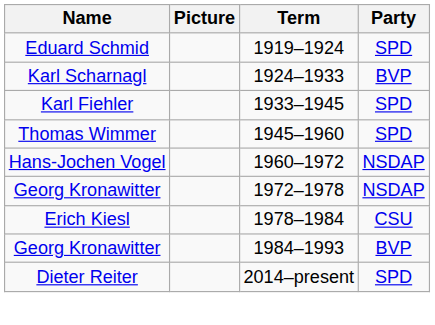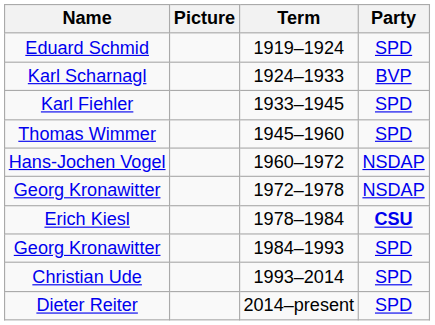Erich Kiesl | Party: normal -> bold
Georg Kronawitter / 1984–1993 | Party: BVP -> SPD
+ row: Christian Ude | 1993–2014 | SPD
